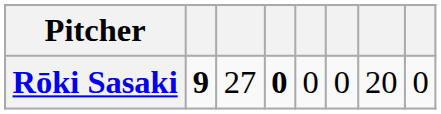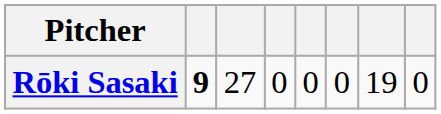Rōki Sasaki | column 4: bold -> normal
Rōki Sasaki | column 7: 20 -> 19
